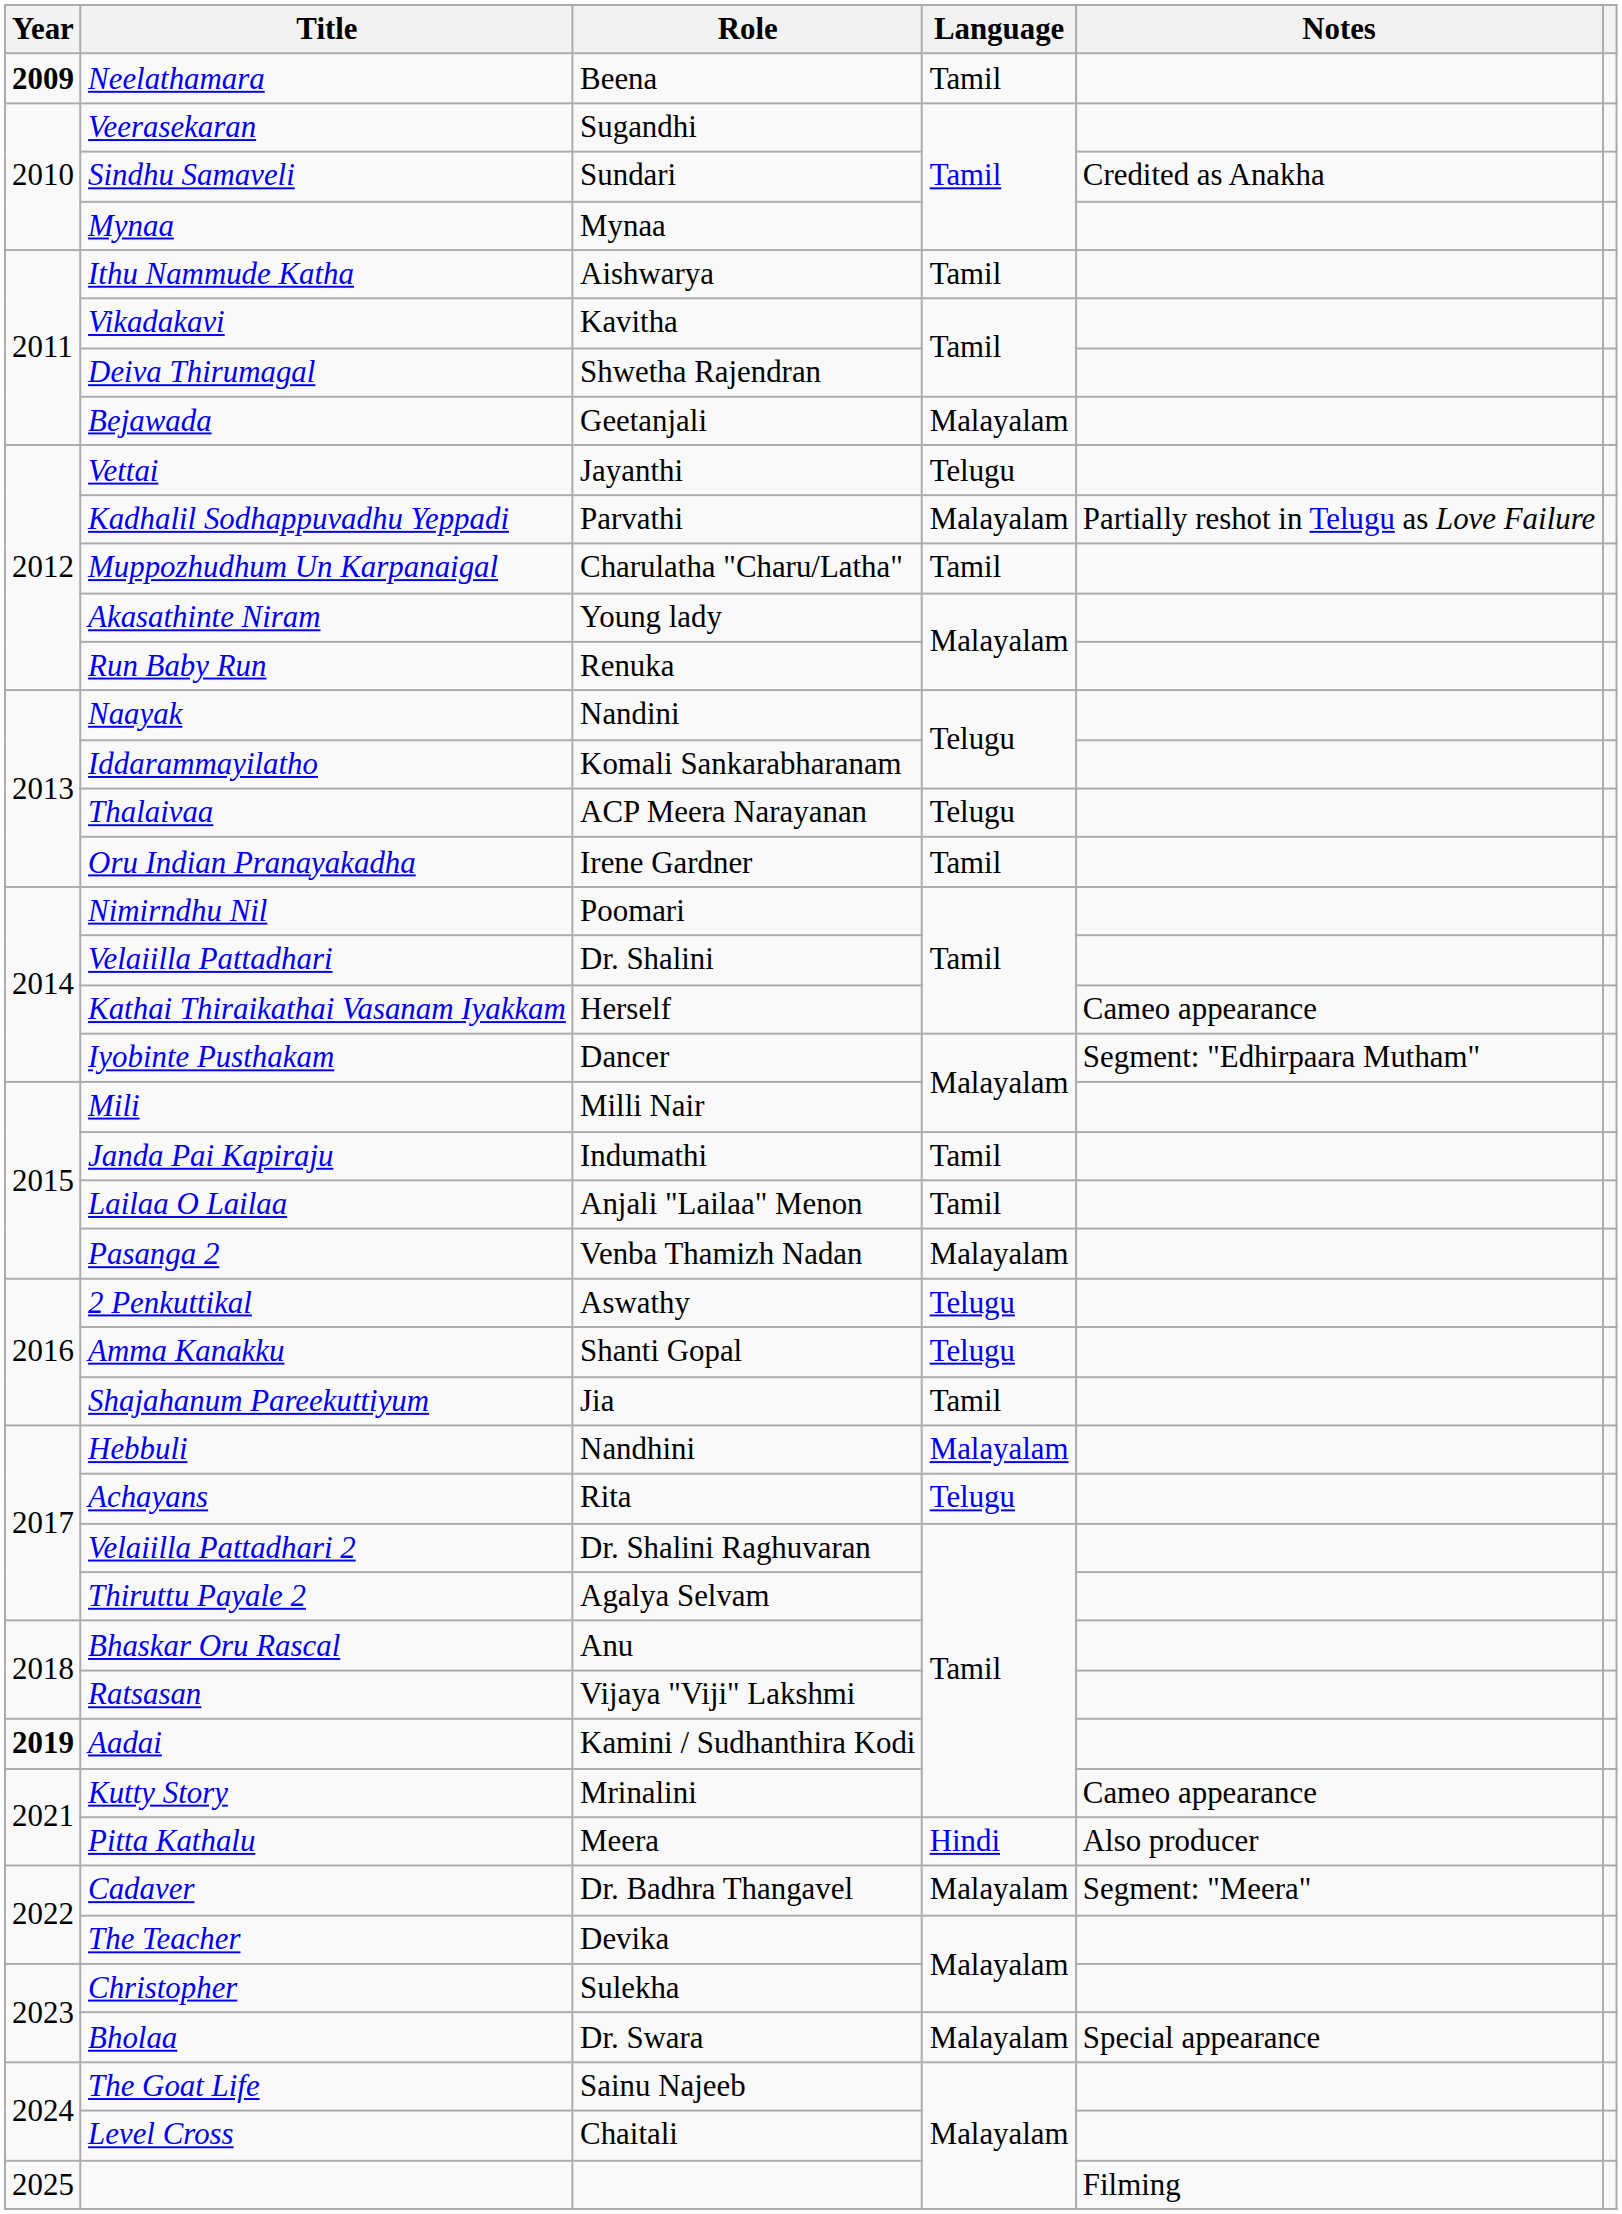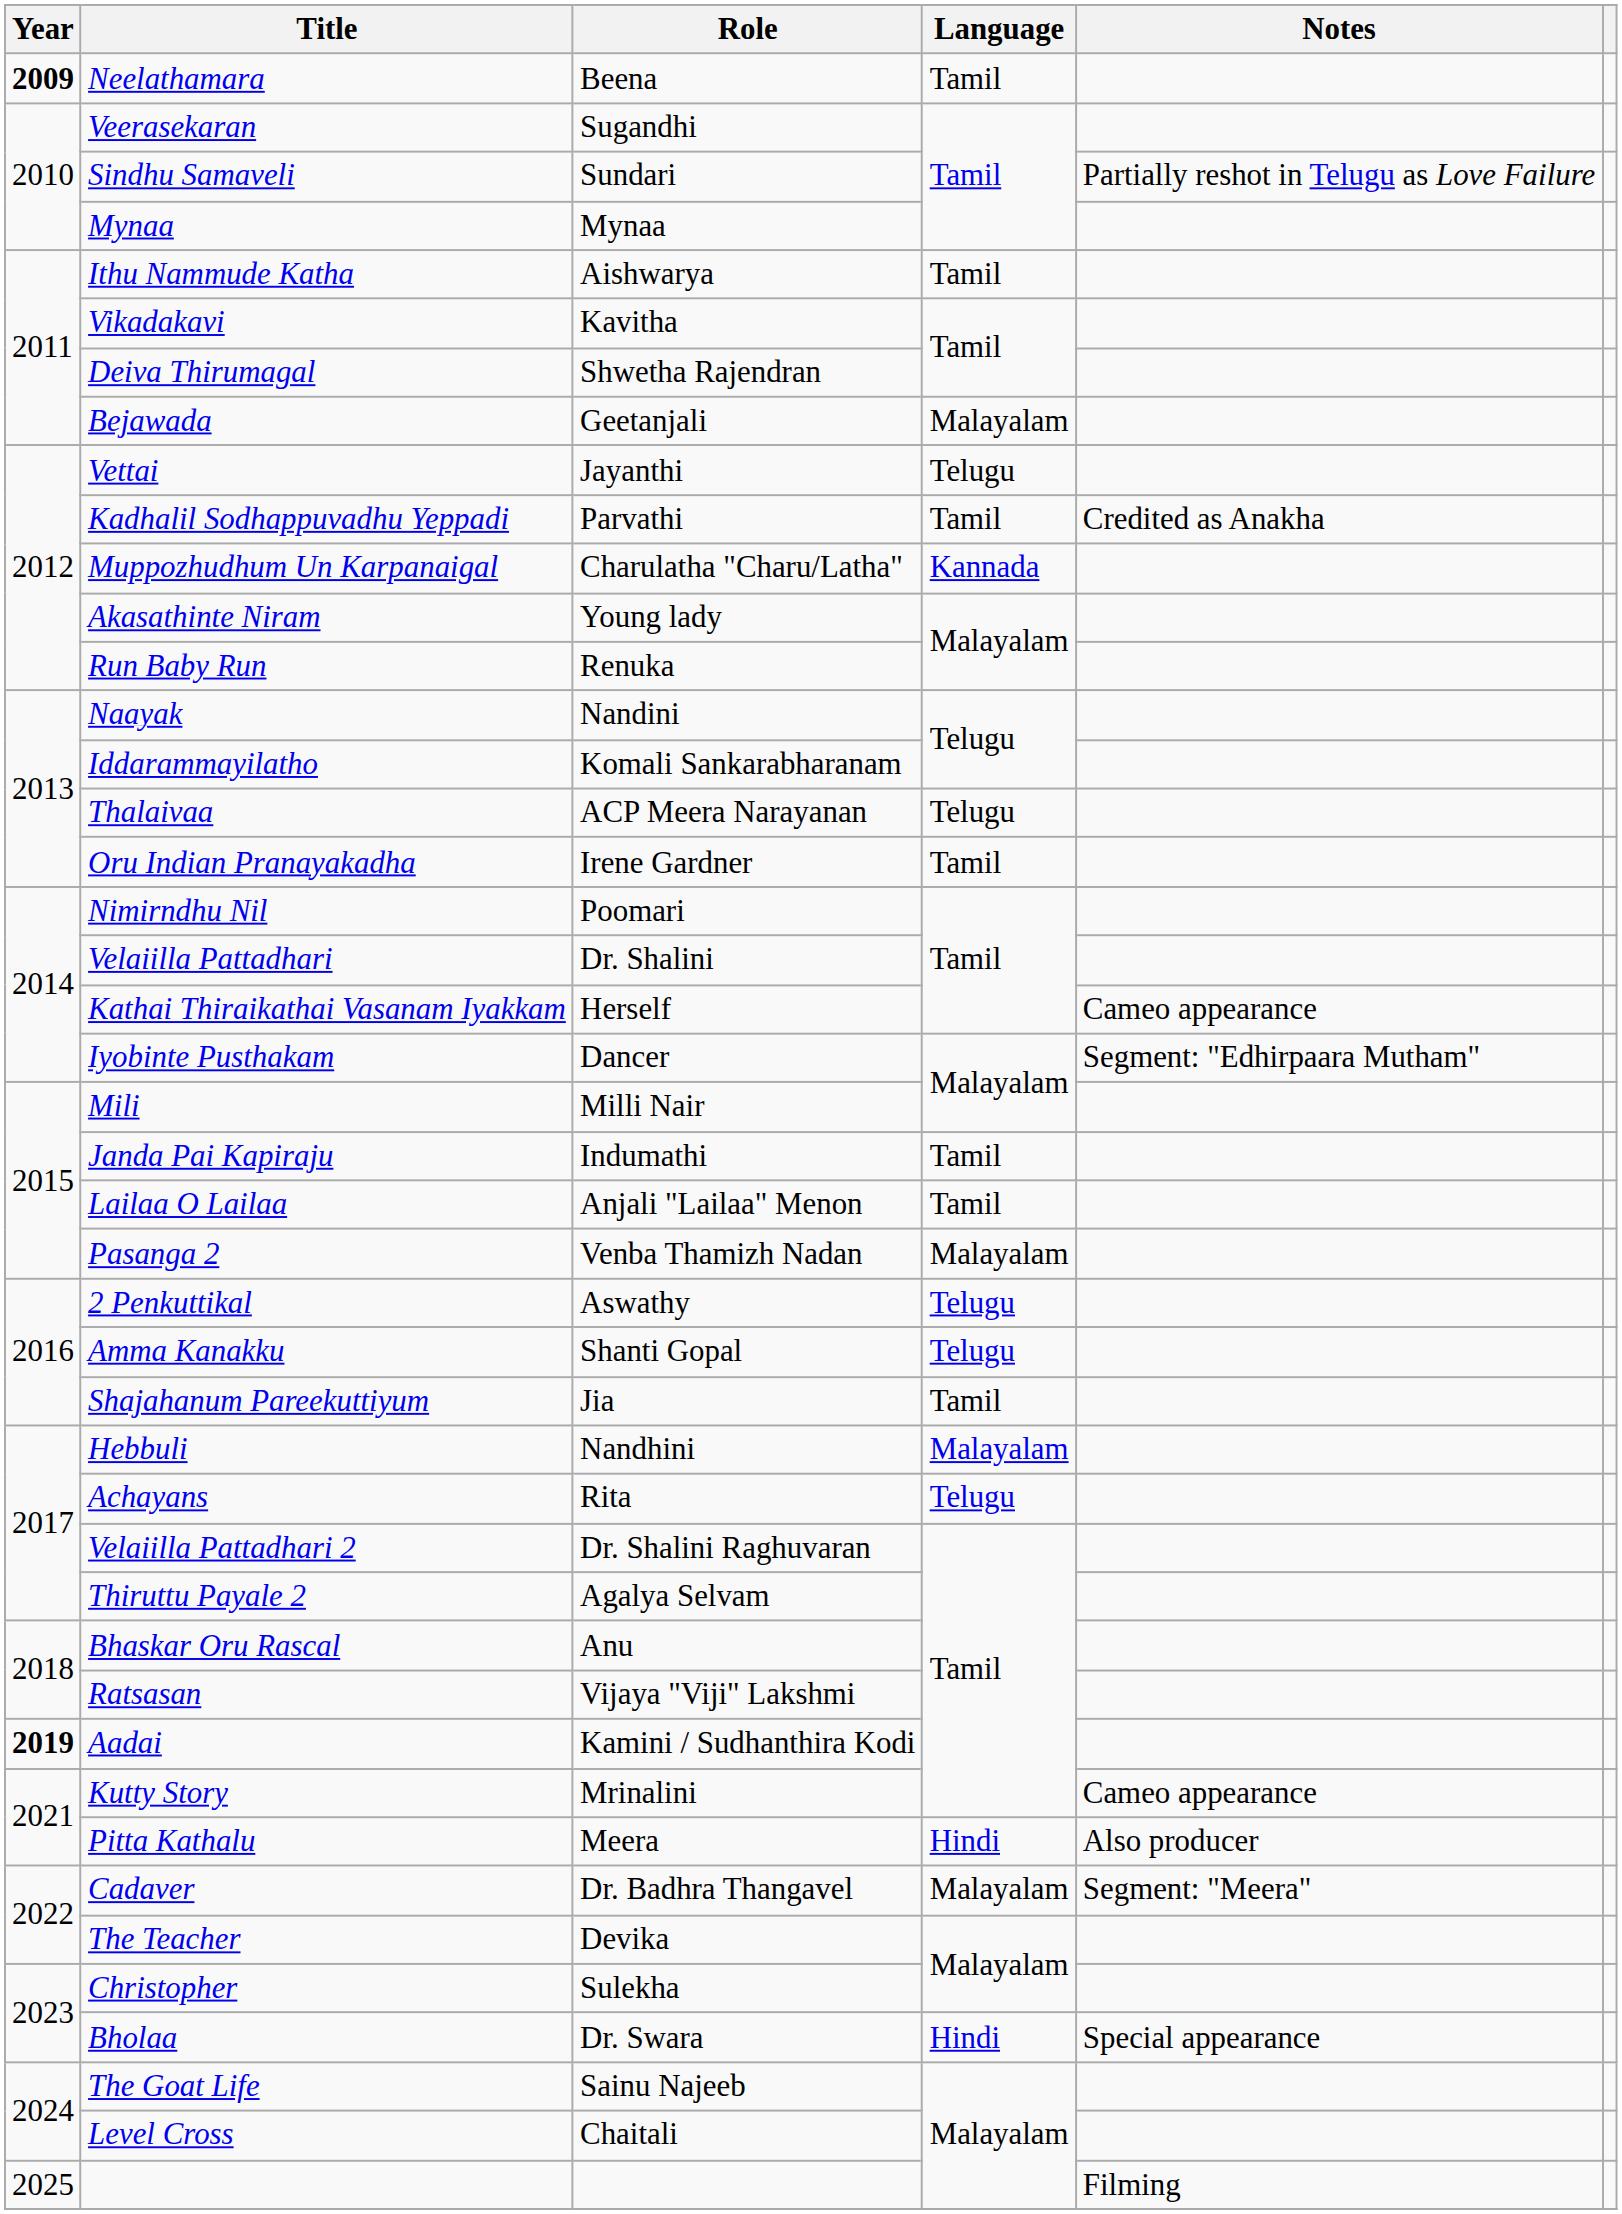Sindhu Samaveli | Notes: Credited as Anakha -> Partially reshot in Telugu as Love Failure
Kadhalil Sodhappuvadhu Yeppadi | Language: Malayalam -> Tamil
Kadhalil Sodhappuvadhu Yeppadi | Notes: Partially reshot in Telugu as Love Failure -> Credited as Anakha
Muppozhudhum Un Karpanaigal | Language: Tamil -> Kannada
Bholaa | Language: Malayalam -> Hindi
